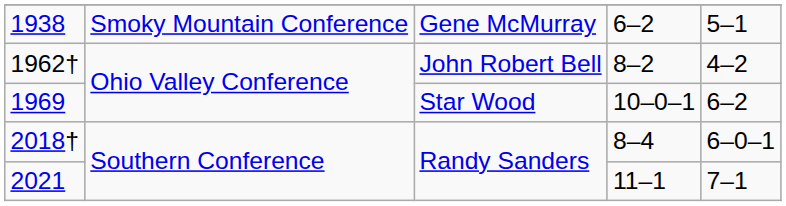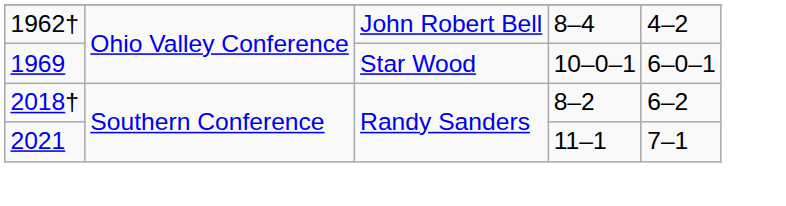- row: 1938 | Smoky Mountain Conference | Gene McMurray | 6–2 | 5–1
1962† | column 4: 8–2 -> 8–4
1969 | column 5: 6–2 -> 6–0–1
2018† | column 4: 8–4 -> 8–2
2018† | column 5: 6–0–1 -> 6–2
